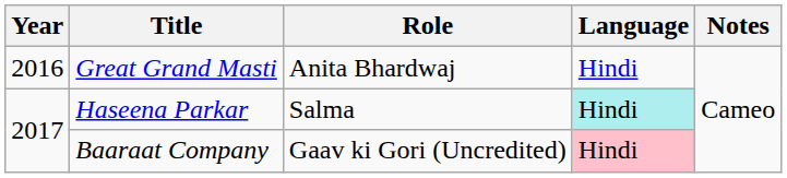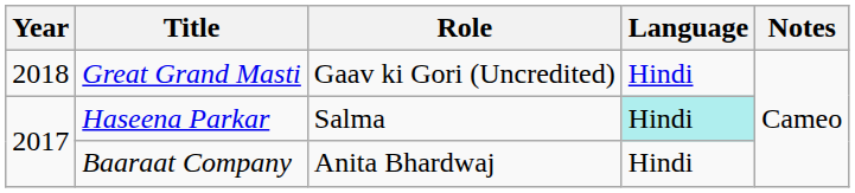Great Grand Masti | Year: 2016 -> 2018
Great Grand Masti | Role: Anita Bhardwaj -> Gaav ki Gori (Uncredited)
Baaraat Company | Role: Gaav ki Gori (Uncredited) -> Anita Bhardwaj
Baaraat Company | Language: pink background -> no background
